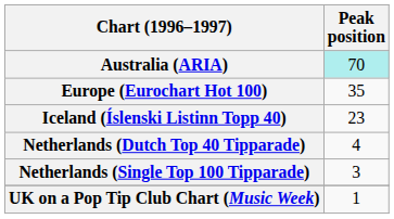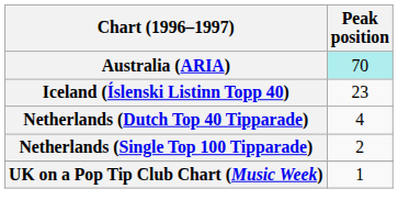- row: Europe (Eurochart Hot 100) | 35
Netherlands (Single Top 100 Tipparade) | Peak position: 3 -> 2
